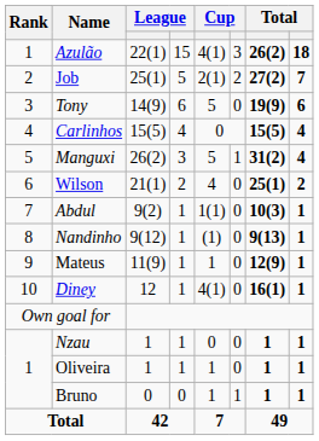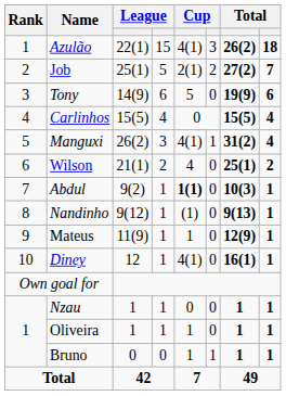Manguxi | column 5: 5 -> 4(1)
Abdul | column 5: normal -> bold
